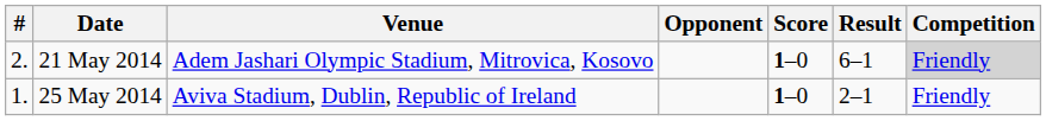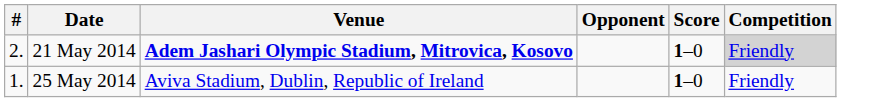- column: Result | 6–1 | 2–1
21 May 2014 | Venue: normal -> bold
